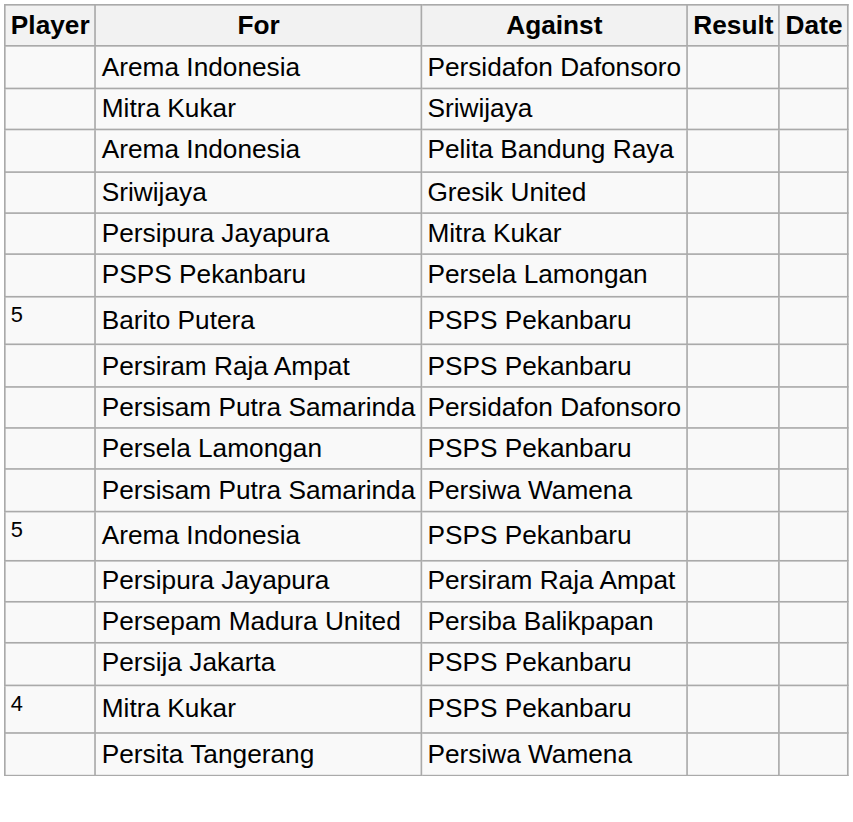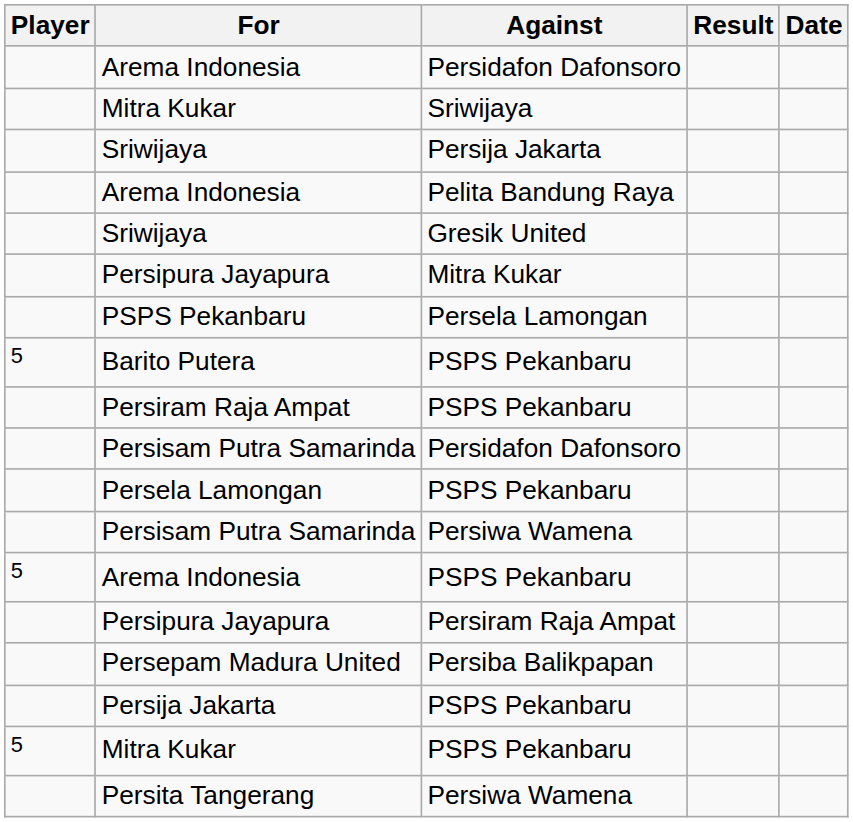+ row: Sriwijaya | Persija Jakarta
Mitra Kukar / PSPS Pekanbaru | Player: 4 -> 5
